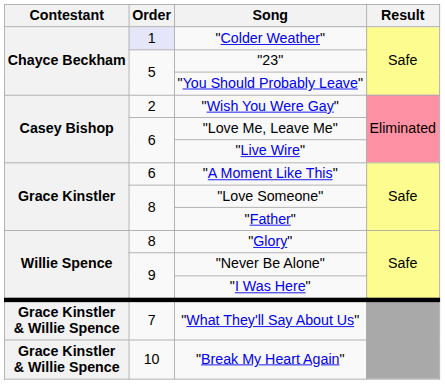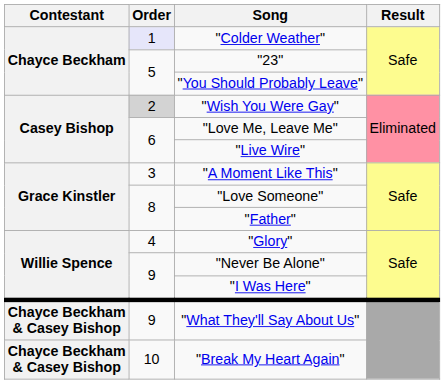"Wish You Were Gay" | Order: no background -> lightgrey background
"A Moment Like This" | Order: 6 -> 3
"Glory" | Order: 8 -> 4
"What They'll Say About Us" | Contestant: Grace Kinstler & Willie Spence -> Chayce Beckham & Casey Bishop
"What They'll Say About Us" | Order: 7 -> 9
"Break My Heart Again" | Contestant: Grace Kinstler & Willie Spence -> Chayce Beckham & Casey Bishop
